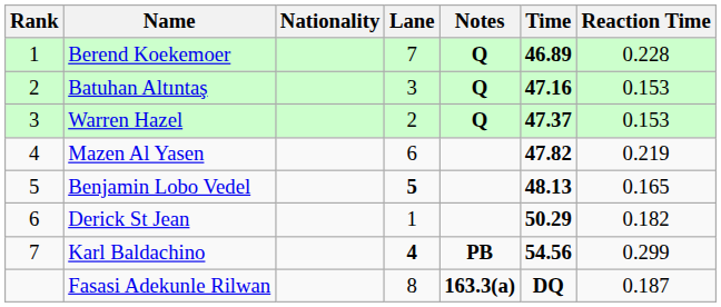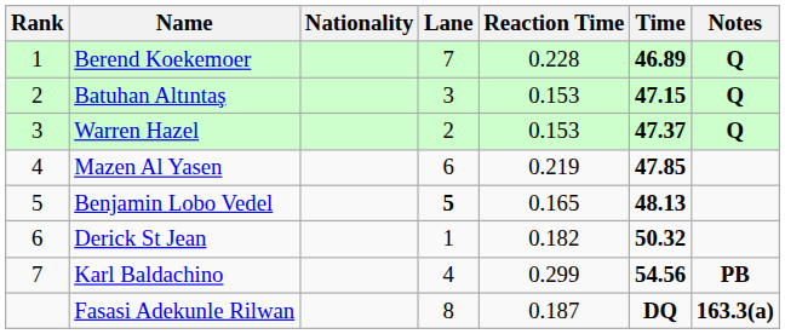columns swapped: Reaction Time <-> Notes
Batuhan Altıntaş | Time: 47.16 -> 47.15
Mazen Al Yasen | Time: 47.82 -> 47.85
Derick St Jean | Time: 50.29 -> 50.32
Karl Baldachino | Lane: bold -> normal
